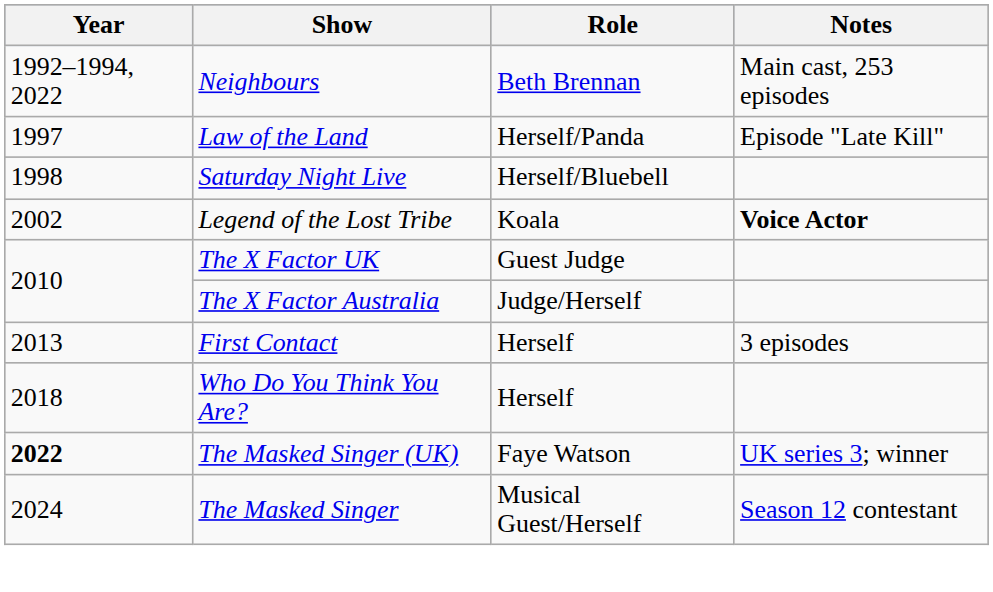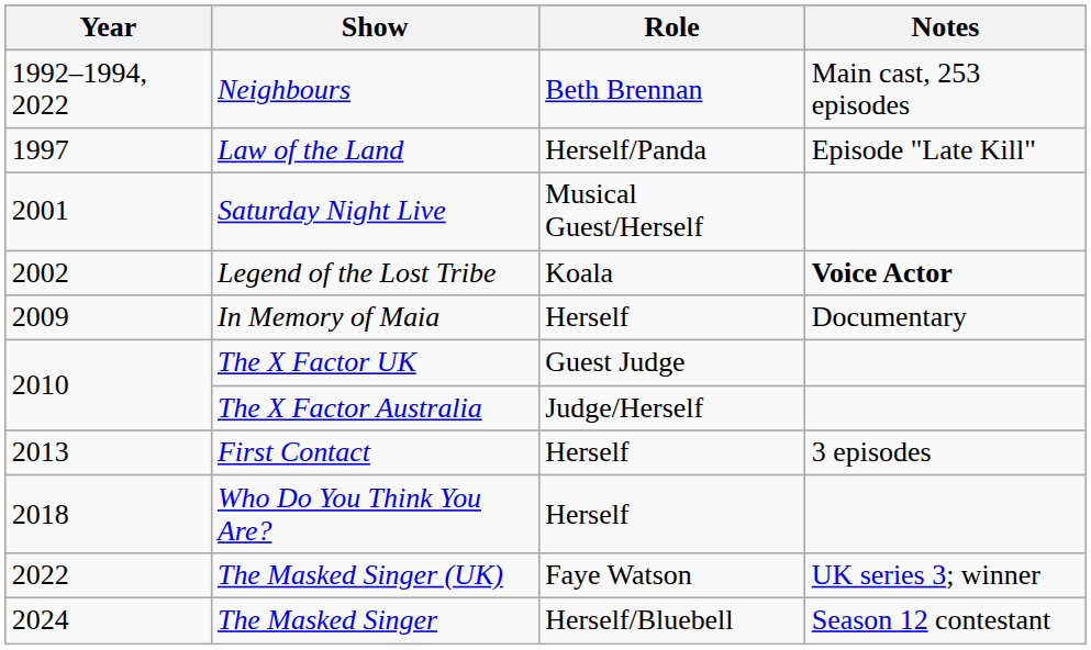Saturday Night Live | Year: 1998 -> 2001
Saturday Night Live | Role: Herself/Bluebell -> Musical Guest/Herself
+ row: 2009 | In Memory of Maia | Herself | Documentary
The Masked Singer (UK) | Year: bold -> normal
The Masked Singer | Role: Musical Guest/Herself -> Herself/Bluebell
